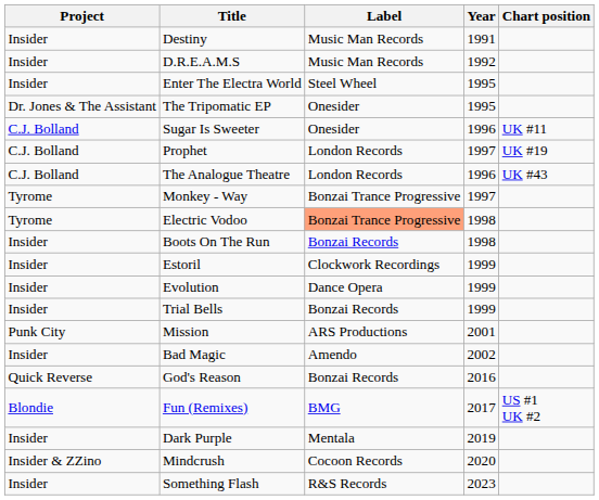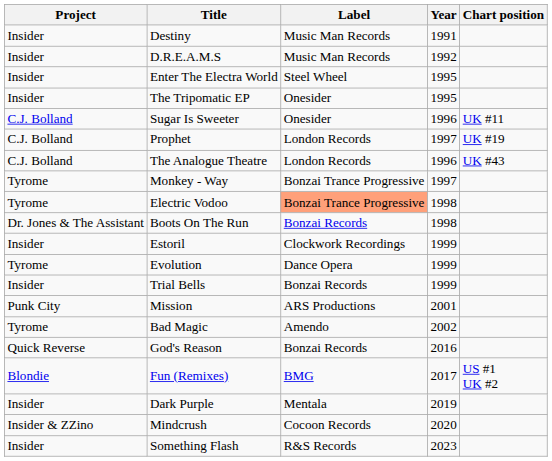The Tripomatic EP | Project: Dr. Jones & The Assistant -> Insider
Boots On The Run | Project: Insider -> Dr. Jones & The Assistant
Evolution | Project: Insider -> Tyrome
Bad Magic | Project: Insider -> Tyrome
